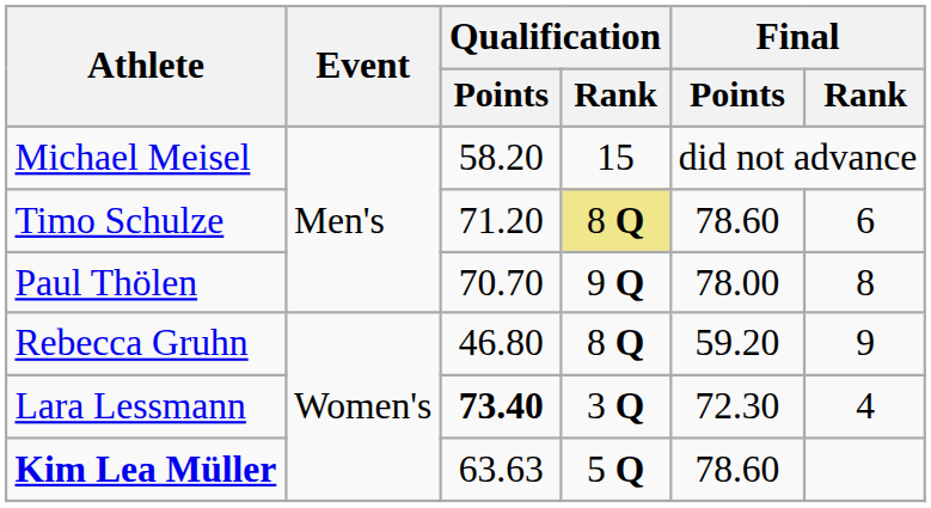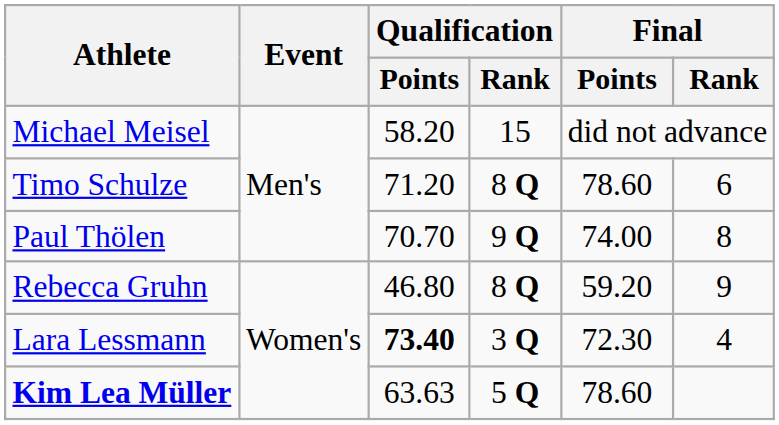Timo Schulze | Qualification / Rank: khaki background -> no background
Paul Thölen | Final / Points: 78.00 -> 74.00
